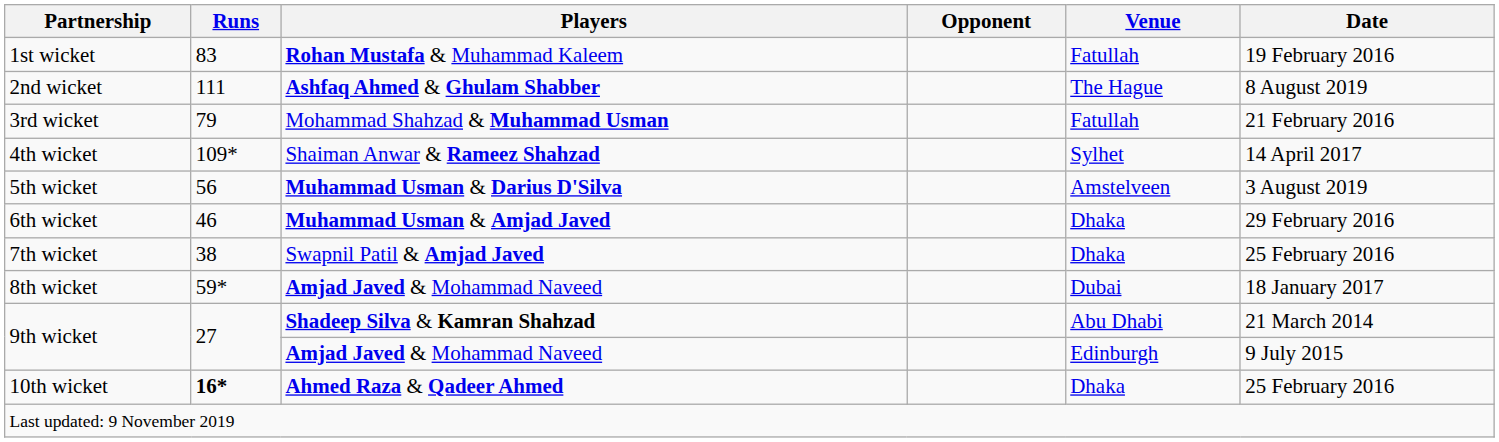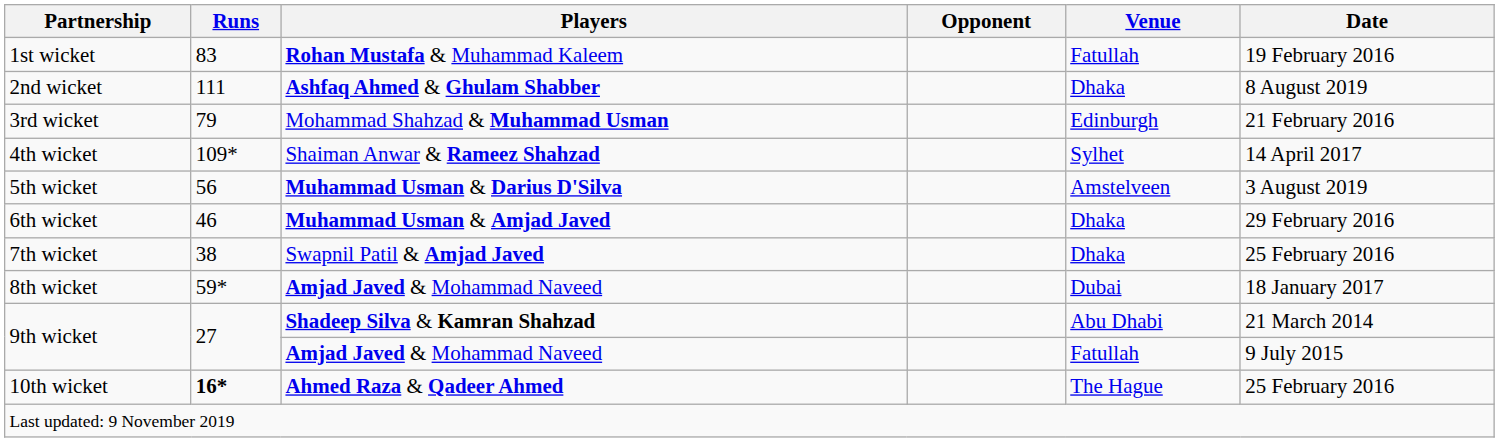2nd wicket | Venue: The Hague -> Dhaka
3rd wicket | Venue: Fatullah -> Edinburgh
9th wicket / Amjad Javed & Mohammad Naveed | Venue: Edinburgh -> Fatullah
10th wicket | Venue: Dhaka -> The Hague
